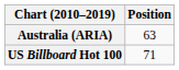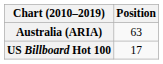US Billboard Hot 100 | Position: 71 -> 17
